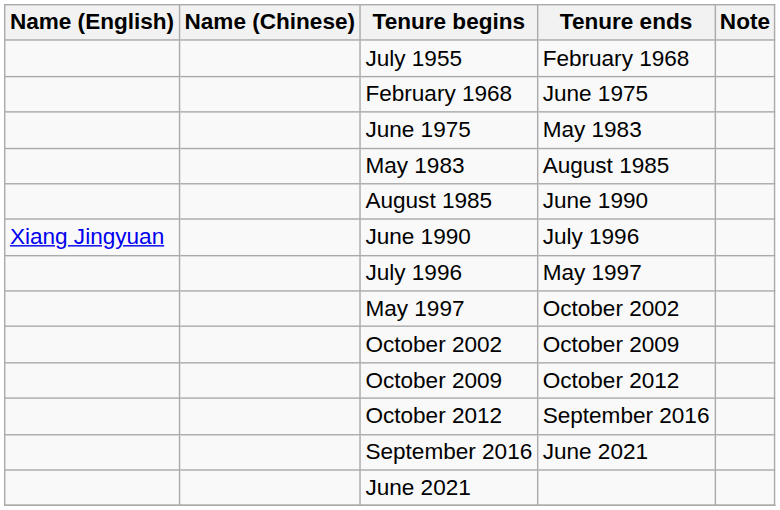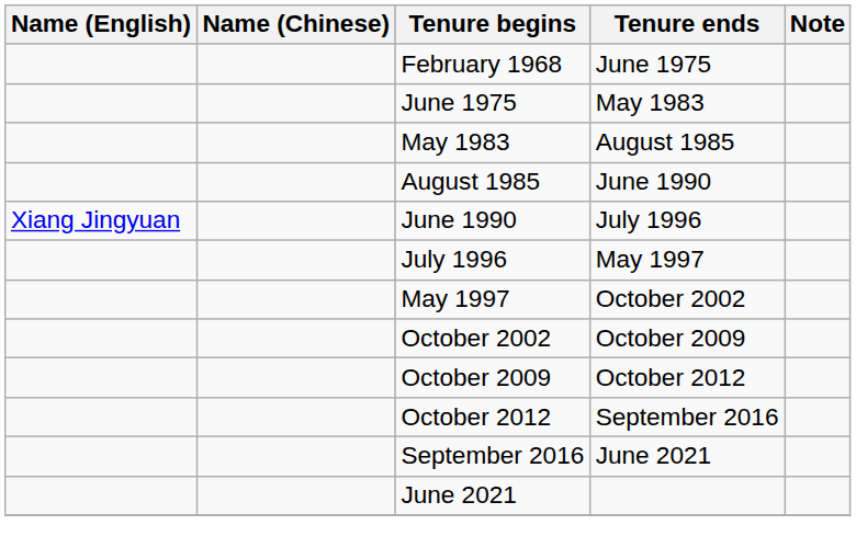- row: July 1955 | February 1968
